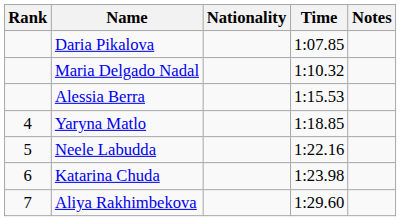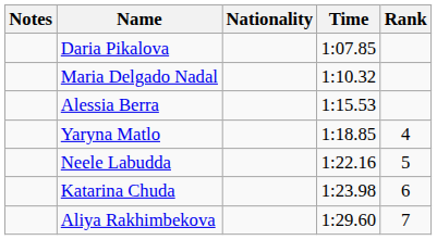columns swapped: Rank <-> Notes
